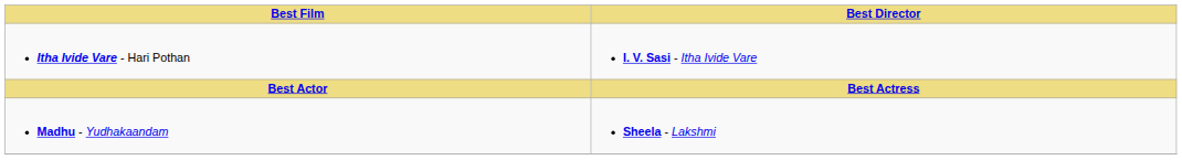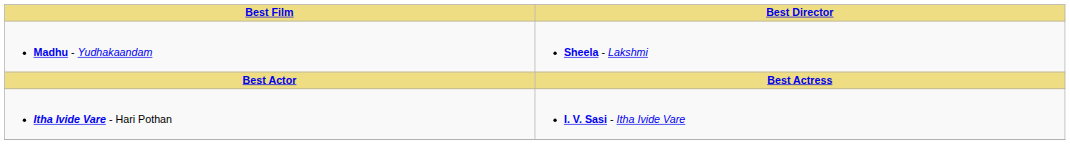rows swapped: Itha Ivide Vare - Hari Pothan <-> Madhu - Yudhakaandam
